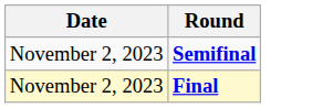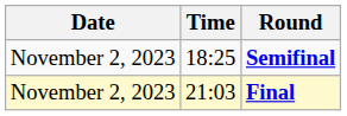+ column: Time | 18:25 | 21:03
